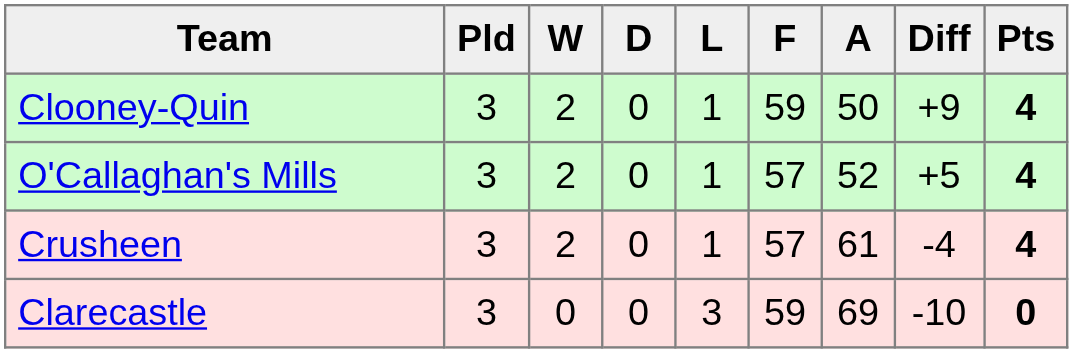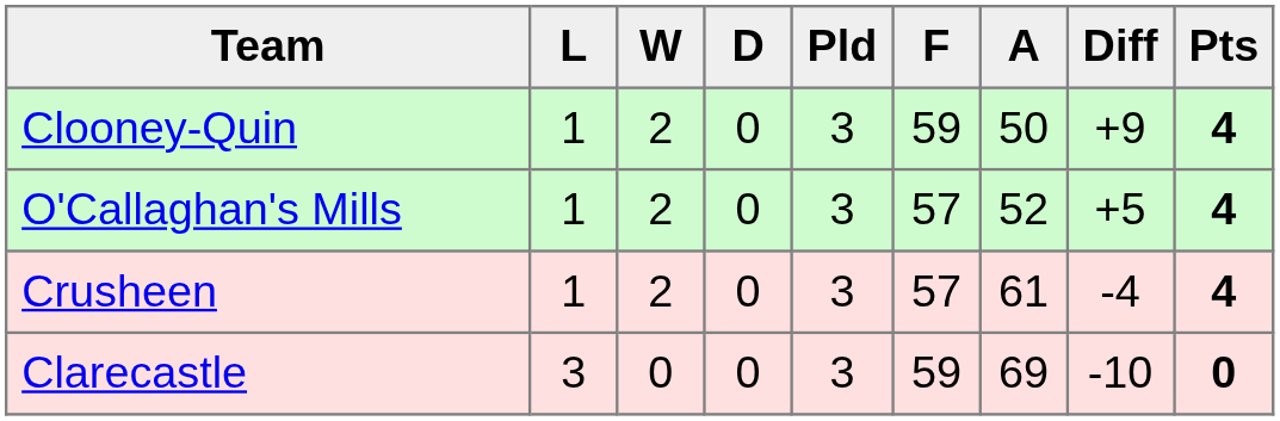columns swapped: Pld <-> L
